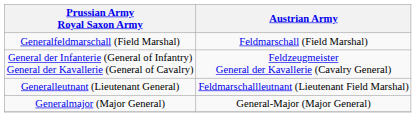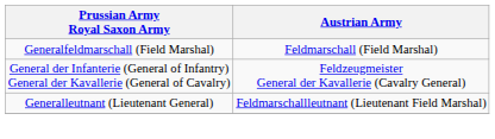- row: Generalmajor (Major General) | General-Major (Major General)
